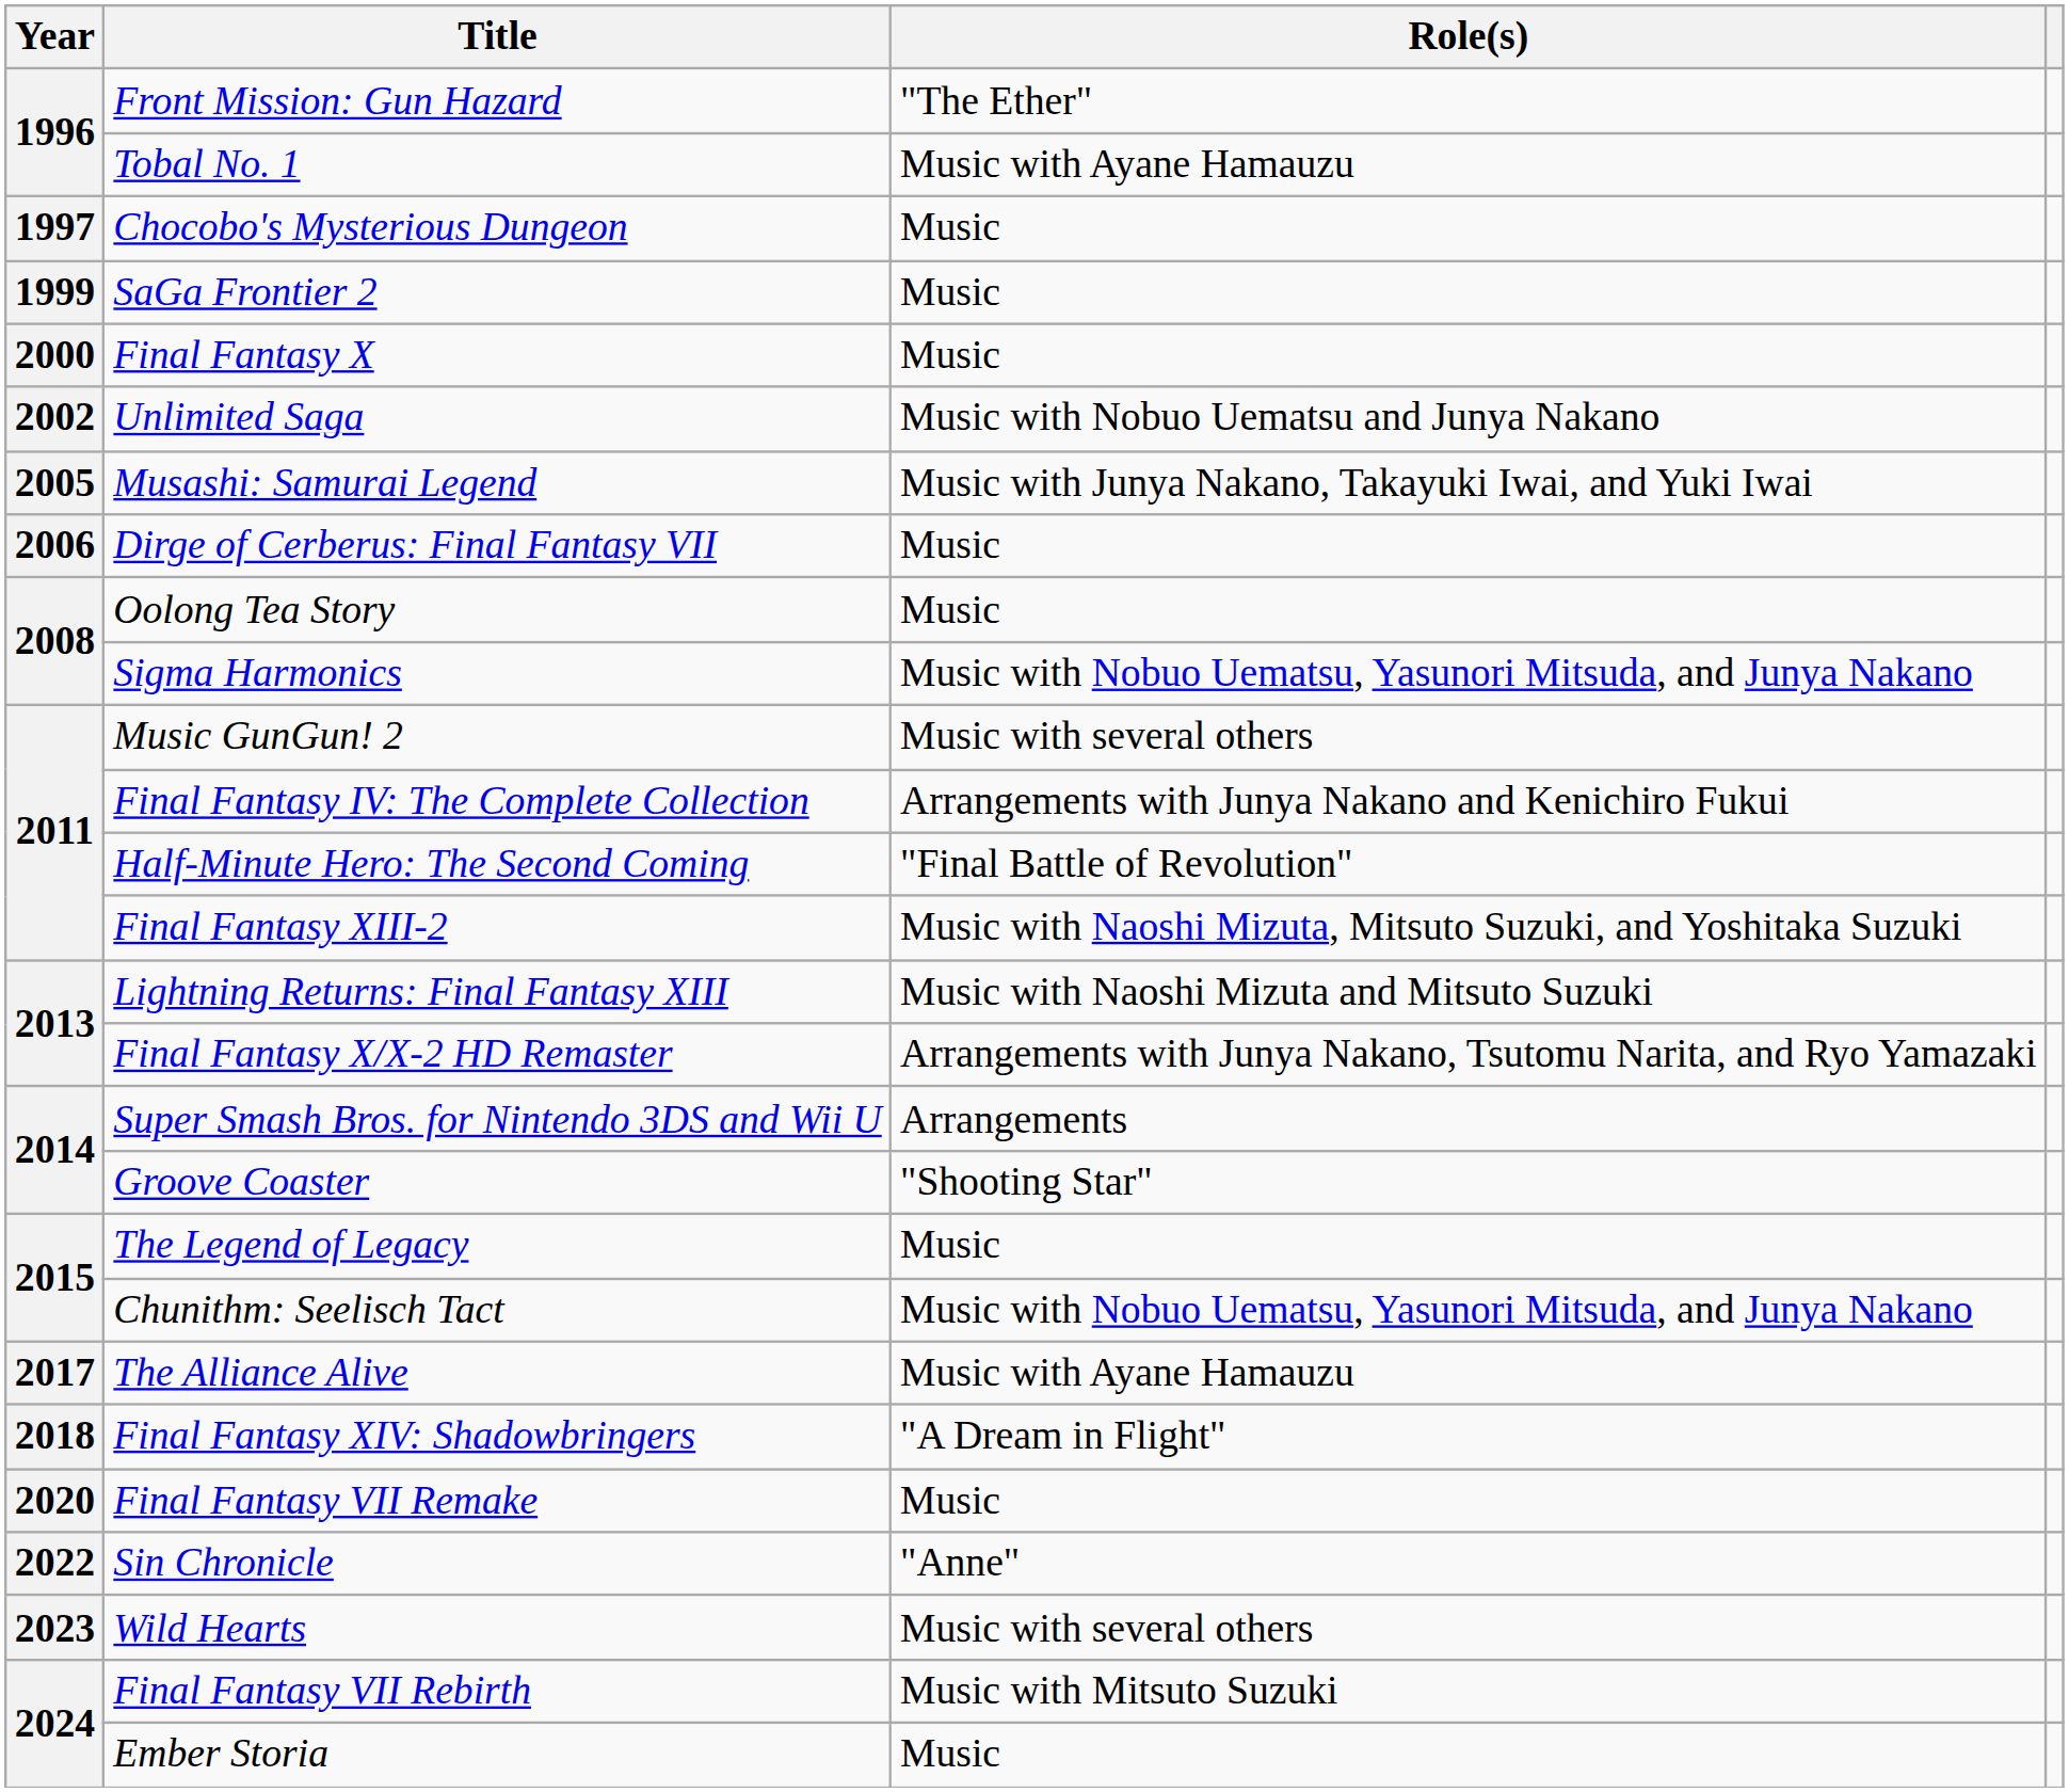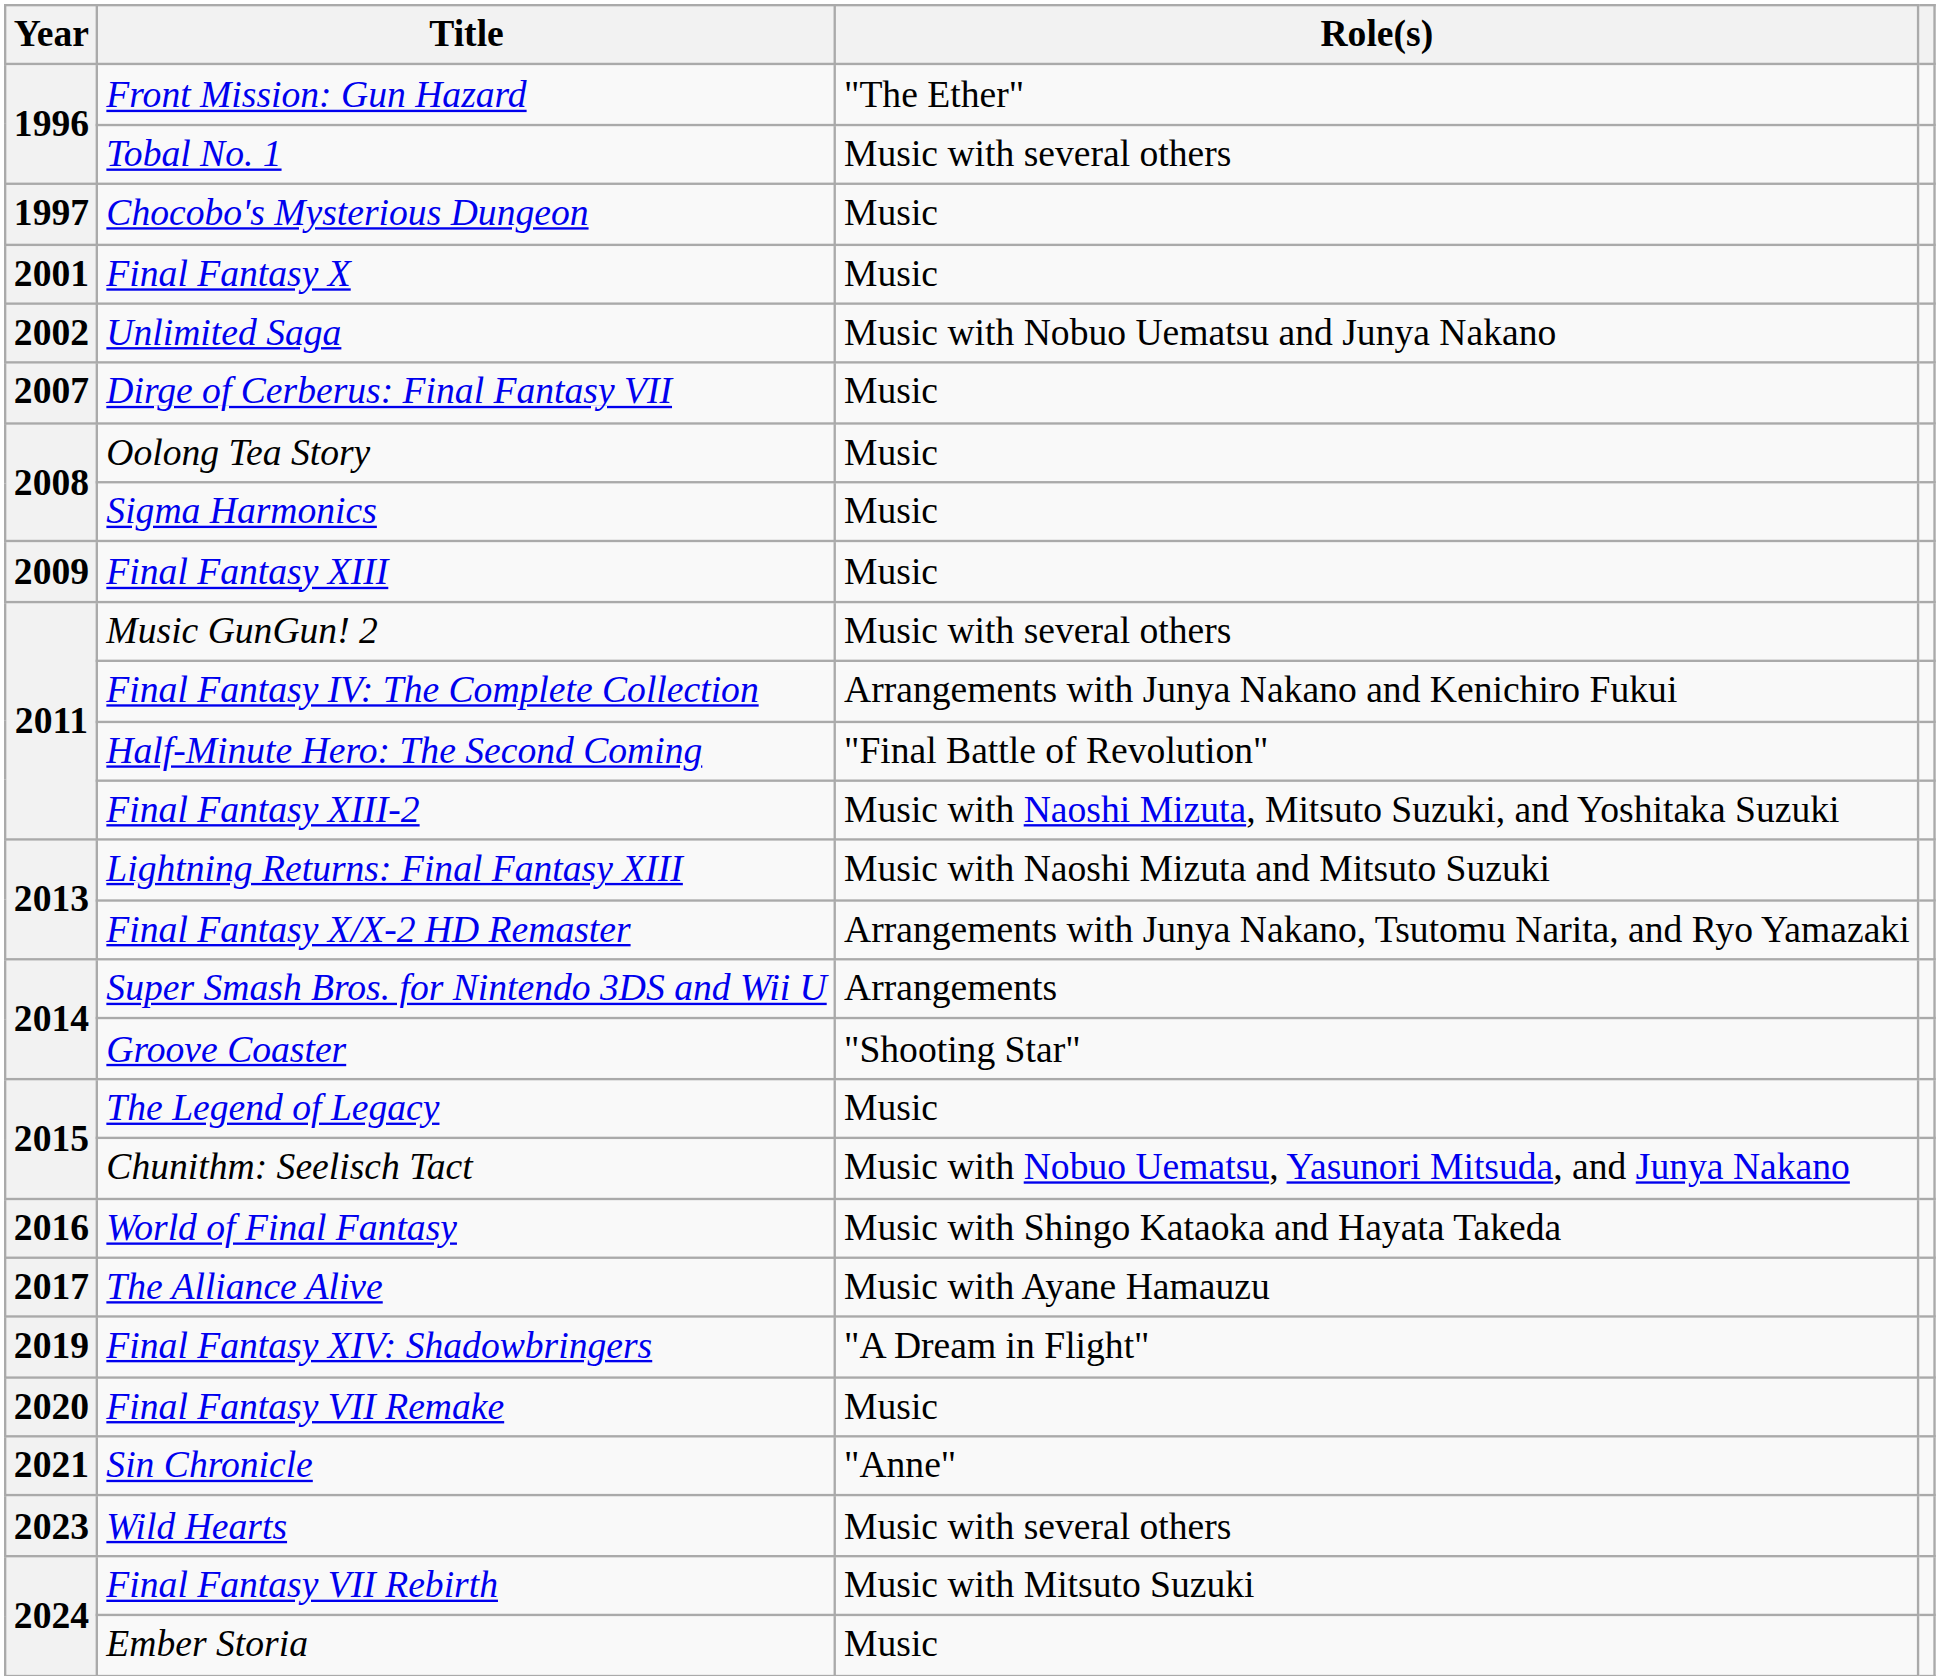Tobal No. 1 | Role(s): Music with Ayane Hamauzu -> Music with several others
- row: 1999 | SaGa Frontier 2 | Music
Final Fantasy X | Year: 2000 -> 2001
- row: 2005 | Musashi: Samurai Legend | Music with Junya Nakano, Takayuki Iwai, and Yuki Iwai
Dirge of Cerberus: Final Fantasy VII | Year: 2006 -> 2007
Sigma Harmonics | Role(s): Music with Nobuo Uematsu, Yasunori Mitsuda, and Junya Nakano -> Music
+ row: 2009 | Final Fantasy XIII | Music
+ row: 2016 | World of Final Fantasy | Music with Shingo Kataoka and Hayata Takeda
Final Fantasy XIV: Shadowbringers | Year: 2018 -> 2019
Sin Chronicle | Year: 2022 -> 2021
